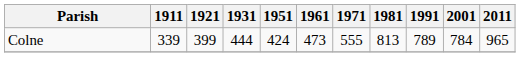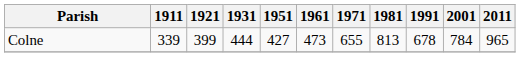Colne | 1951: 424 -> 427
Colne | 1971: 555 -> 655
Colne | 1991: 789 -> 678
